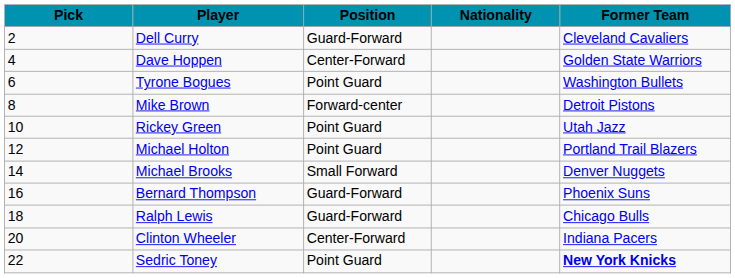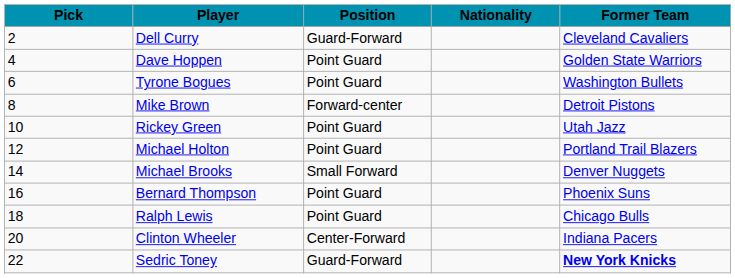Dave Hoppen | Position: Center-Forward -> Point Guard
Bernard Thompson | Position: Guard-Forward -> Point Guard
Ralph Lewis | Position: Guard-Forward -> Point Guard
Sedric Toney | Position: Point Guard -> Guard-Forward
